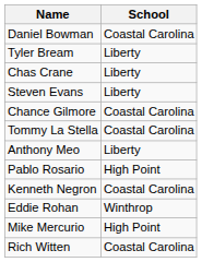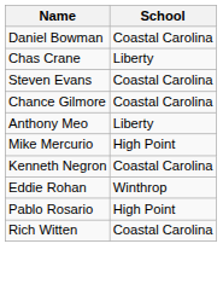- row: Tyler Bream | Liberty
Steven Evans | School: Liberty -> Coastal Carolina
- row: Tommy La Stella | Coastal Carolina
rows swapped: Mike Mercurio <-> Pablo Rosario
